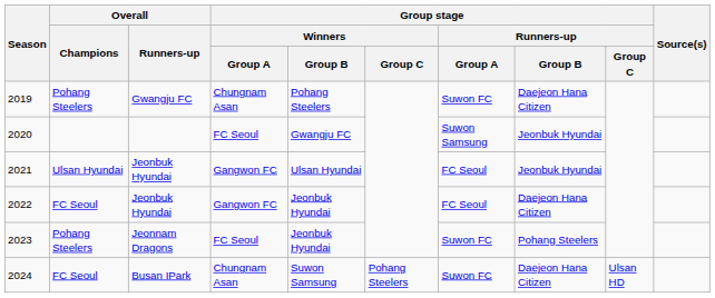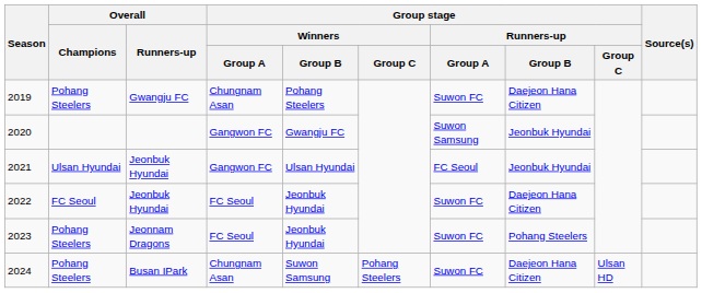2020 | Group stage / Winners / Group A: FC Seoul -> Gangwon FC
2022 | Group stage / Winners / Group A: Gangwon FC -> FC Seoul
2022 | Group stage / Runners-up / Group A: FC Seoul -> Suwon FC
2024 | Overall / Champions: FC Seoul -> Pohang Steelers
